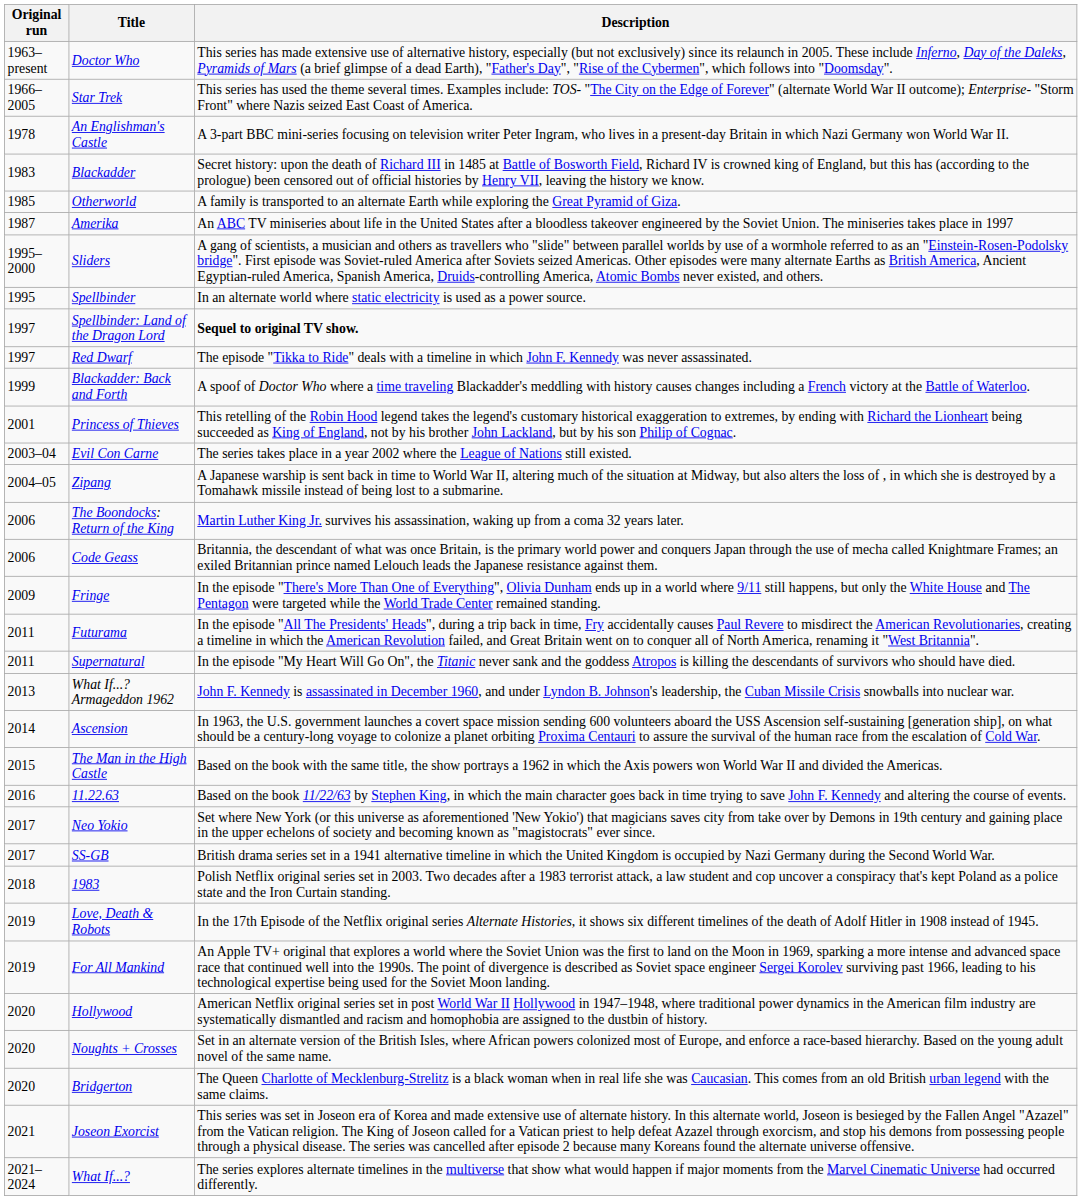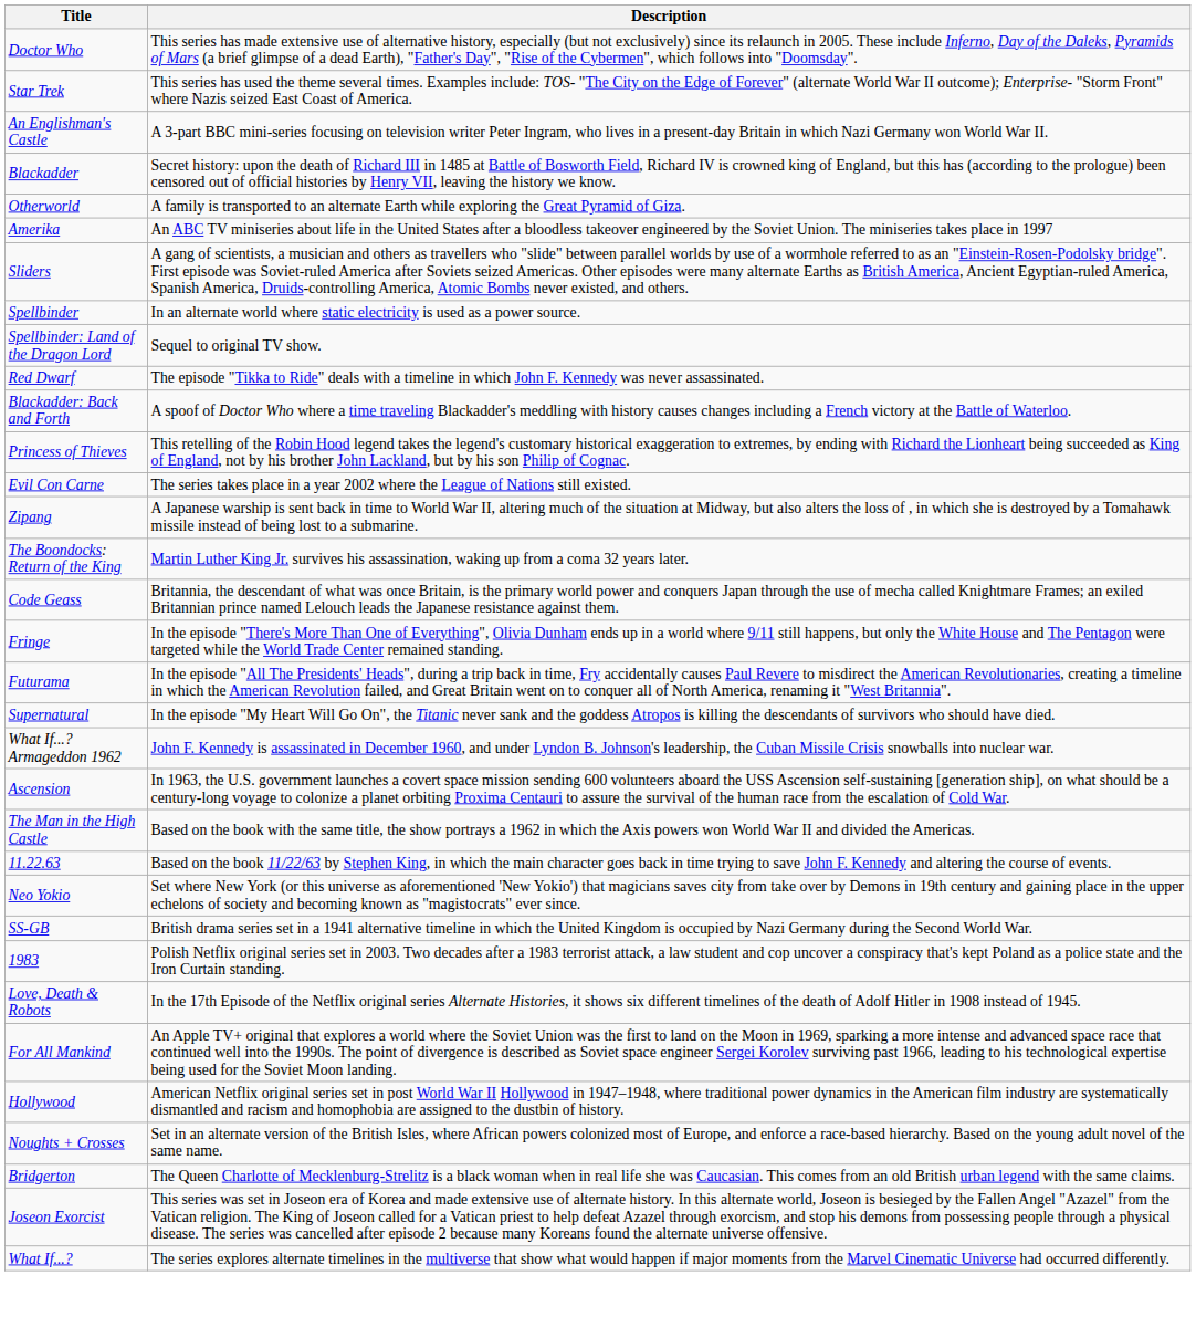- column: Original run | 1963–present | 1966–2005 | 1978 | 1983 | 1985 | 1987 | 1995–2000 | 1995 | 1997 | 1997 | 1999 | 2001 | 2003–04 | 2004–05 | 2006 | 2006 | 2009 | 2011 | 2011 | 2013 | 2014 | 2015 | 2016 | 2017 | 2017 | 2018 | 2019 | 2019 | 2020 | 2020 | 2020 | 2021 | 2021–2024
Spellbinder: Land of the Dragon Lord | Description: bold -> normal
